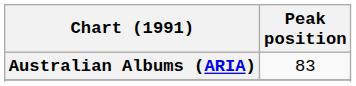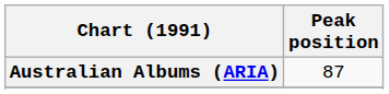Australian Albums (ARIA) | Peak position: 83 -> 87
